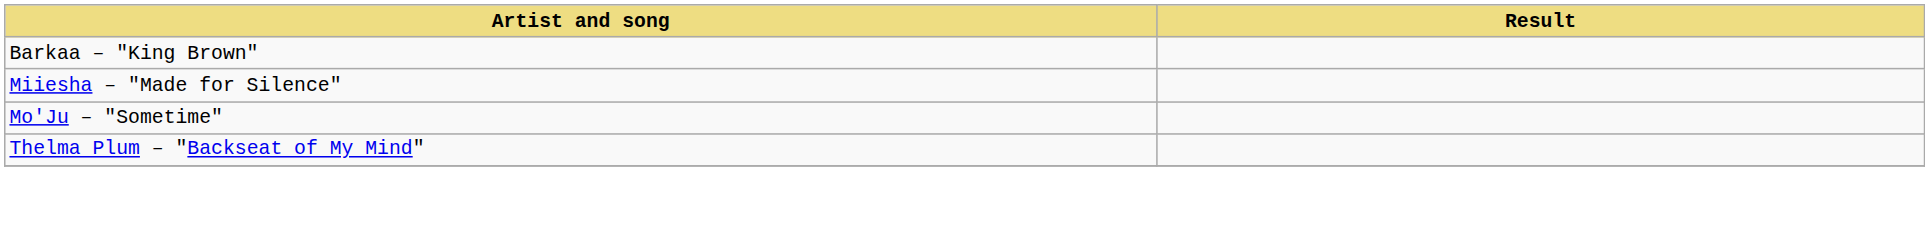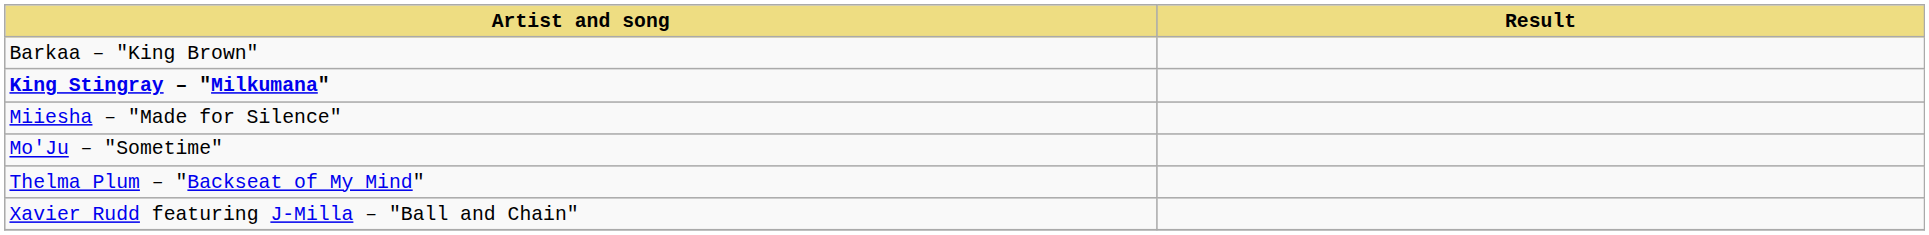+ row: King Stingray – "Milkumana"
+ row: Xavier Rudd featuring J-Milla – "Ball and Chain"
